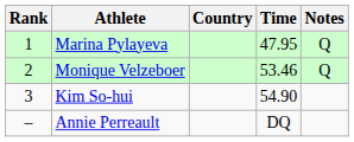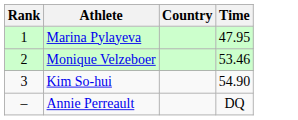- column: Notes | Q | Q
